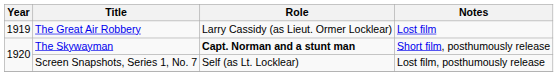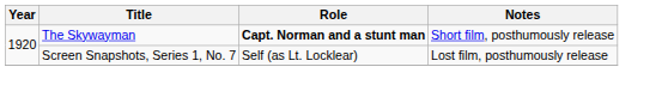- row: 1919 | The Great Air Robbery | Larry Cassidy (as Lieut. Ormer Locklear) | Lost film
